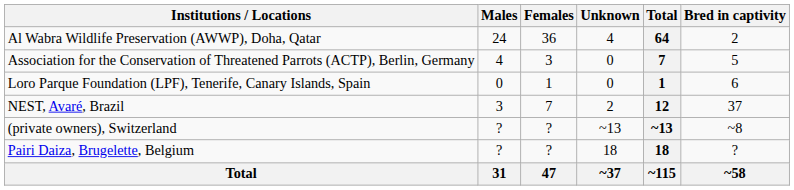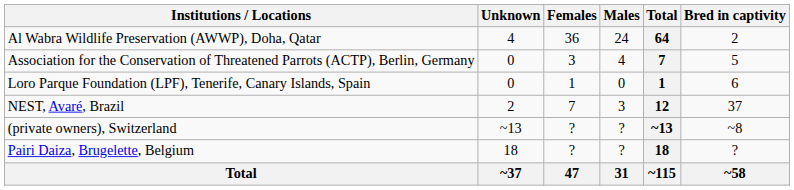columns swapped: Males <-> Unknown
